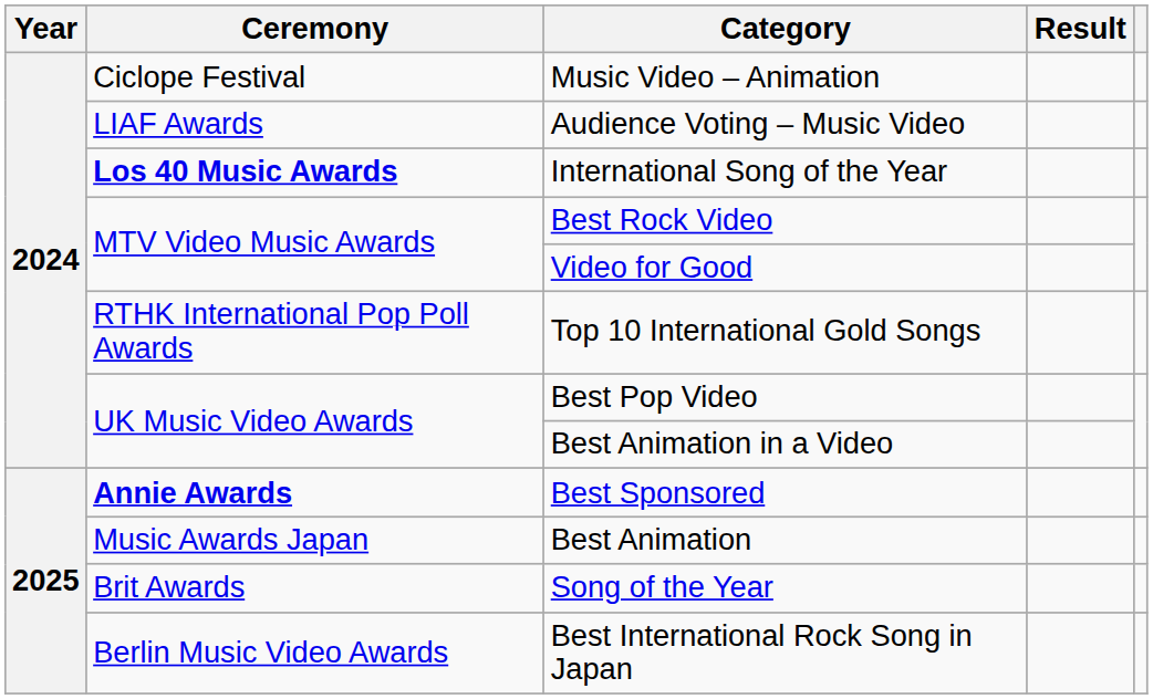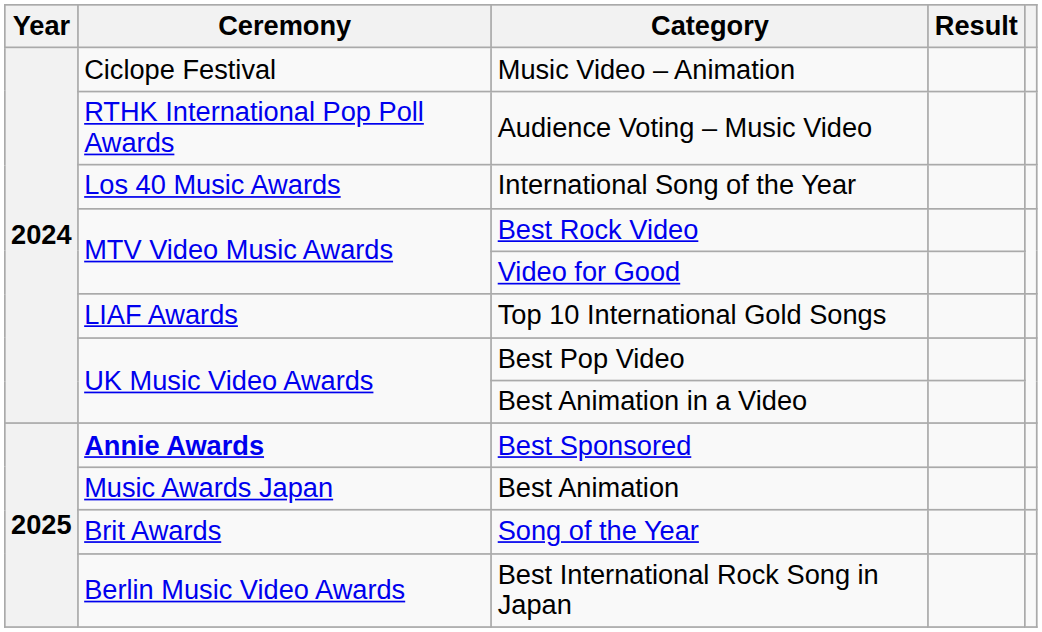Audience Voting – Music Video | Ceremony: LIAF Awards -> RTHK International Pop Poll Awards
International Song of the Year | Ceremony: bold -> normal
Top 10 International Gold Songs | Ceremony: RTHK International Pop Poll Awards -> LIAF Awards
